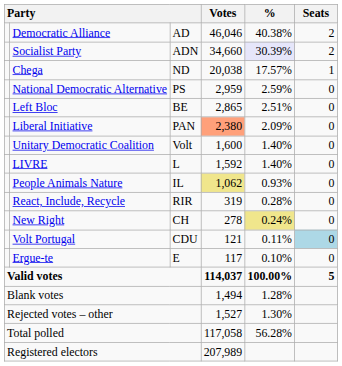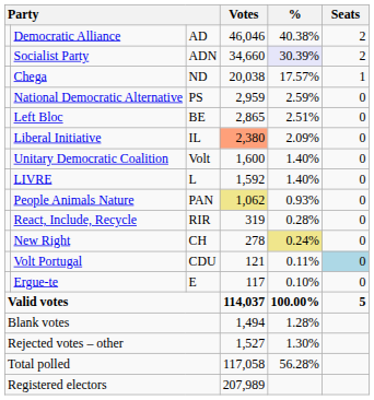Liberal Initiative | column 3: PAN -> IL
People Animals Nature | column 3: IL -> PAN
